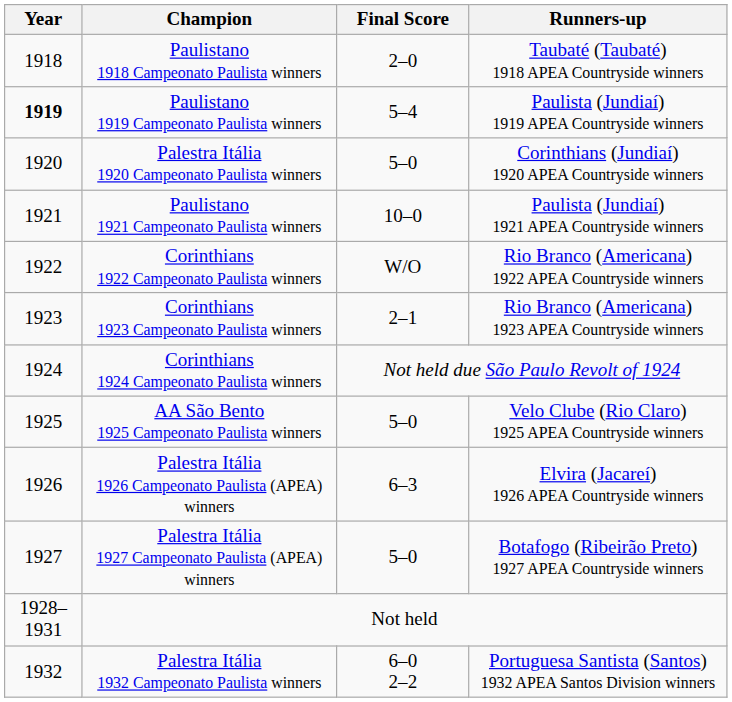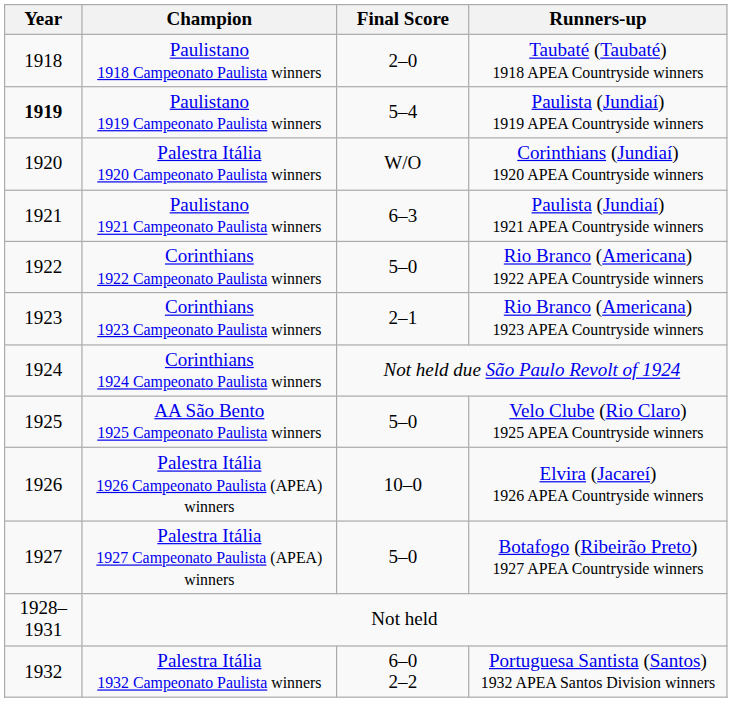Palestra Itália 1920 Campeonato Paulista winners | Final Score: 5–0 -> W/O
Paulistano 1921 Campeonato Paulista winners | Final Score: 10–0 -> 6–3
Corinthians 1922 Campeonato Paulista winners | Final Score: W/O -> 5–0
Palestra Itália 1926 Campeonato Paulista (APEA) winners | Final Score: 6–3 -> 10–0
